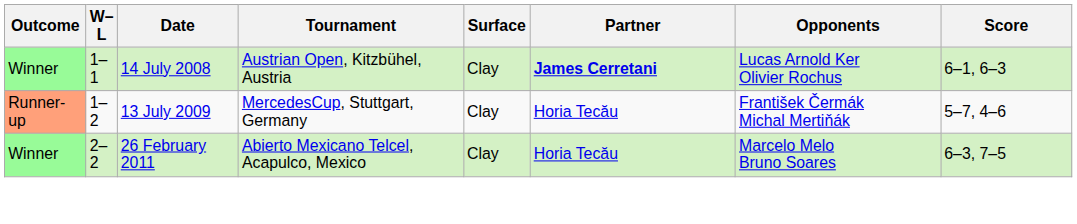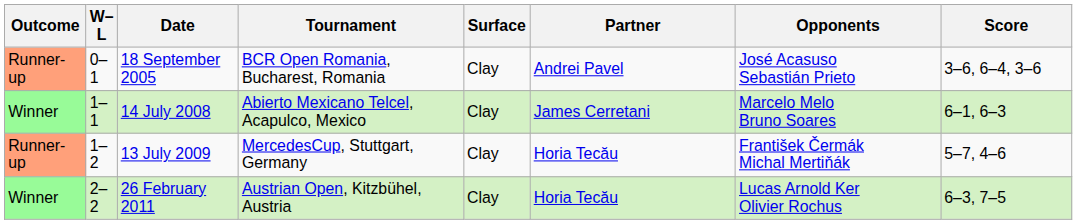+ row: Runner-up | 0–1 | 18 September 2005 | BCR Open Romania, Bucharest, Romania | Clay | Andrei Pavel | José Acasuso Sebastián Prieto | 3–6, 6–4, 3–6
14 July 2008 | Tournament: Austrian Open, Kitzbühel, Austria -> Abierto Mexicano Telcel, Acapulco, Mexico
14 July 2008 | Partner: bold -> normal
14 July 2008 | Opponents: Lucas Arnold Ker Olivier Rochus -> Marcelo Melo Bruno Soares
26 February 2011 | Tournament: Abierto Mexicano Telcel, Acapulco, Mexico -> Austrian Open, Kitzbühel, Austria
26 February 2011 | Opponents: Marcelo Melo Bruno Soares -> Lucas Arnold Ker Olivier Rochus
